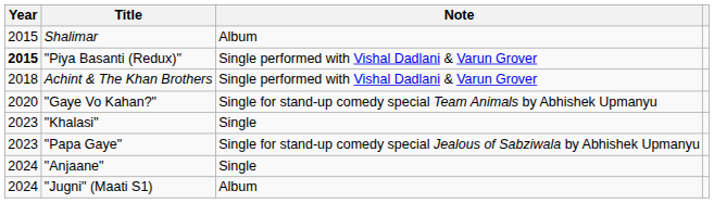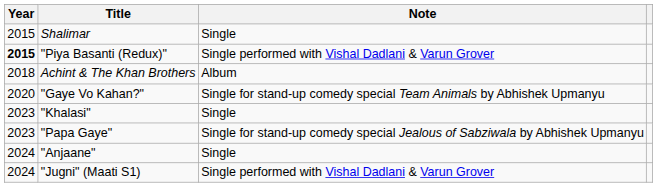Shalimar | Note: Album -> Single
Achint & The Khan Brothers | Note: Single performed with Vishal Dadlani & Varun Grover -> Album
"Jugni" (Maati S1) | Note: Album -> Single performed with Vishal Dadlani & Varun Grover
